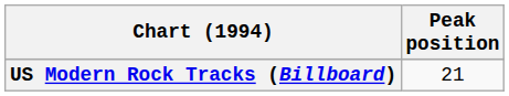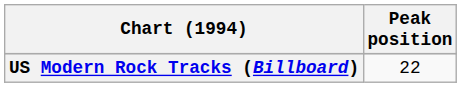US Modern Rock Tracks (Billboard) | Peak position: 21 -> 22
